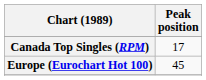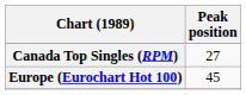Canada Top Singles (RPM) | Peak position: 17 -> 27
